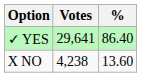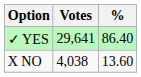X NO | Votes: 4,238 -> 4,038
